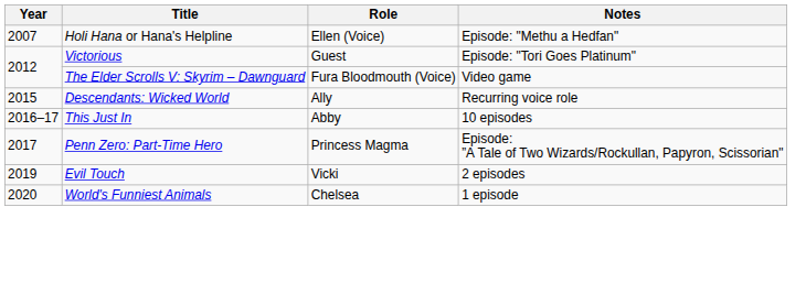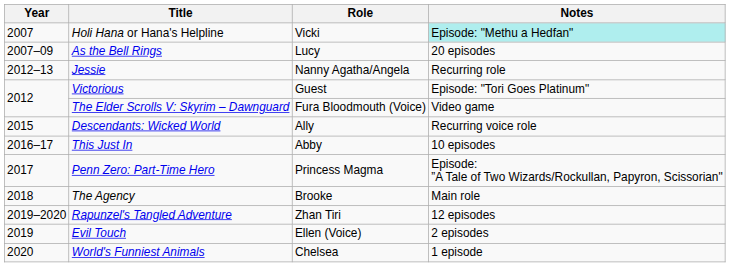Holi Hana or Hana's Helpline | Role: Ellen (Voice) -> Vicki
Holi Hana or Hana's Helpline | Notes: no background -> paleturquoise background
+ row: 2007–09 | As the Bell Rings | Lucy | 20 episodes
+ row: 2012–13 | Jessie | Nanny Agatha/Angela | Recurring role
+ row: 2018 | The Agency | Brooke | Main role
+ row: 2019–2020 | Rapunzel's Tangled Adventure | Zhan Tiri | 12 episodes
Evil Touch | Role: Vicki -> Ellen (Voice)
